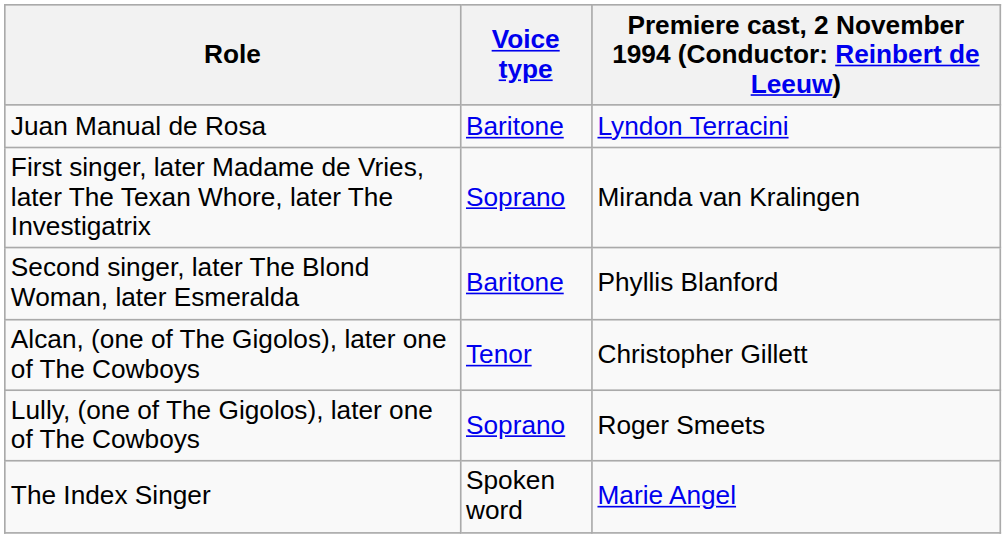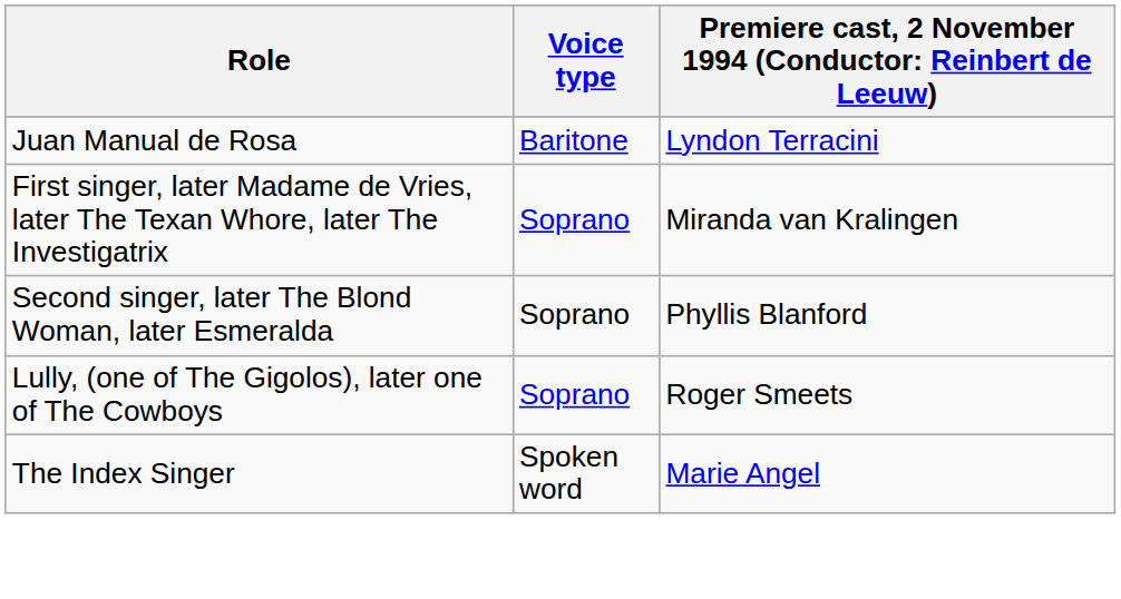Second singer, later The Blond Woman, later Esmeralda | Voice type: Baritone -> Soprano
- row: Alcan, (one of The Gigolos), later one of The Cowboys | Tenor | Christopher Gillett
